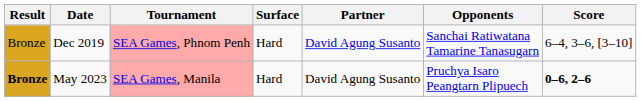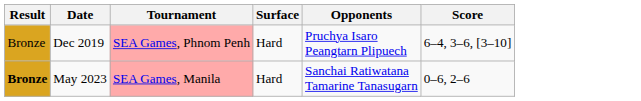- column: Partner | David Agung Susanto | David Agung Susanto
Dec 2019 | Opponents: Sanchai Ratiwatana Tamarine Tanasugarn -> Pruchya Isaro Peangtarn Plipuech
May 2023 | Opponents: Pruchya Isaro Peangtarn Plipuech -> Sanchai Ratiwatana Tamarine Tanasugarn
May 2023 | Score: bold -> normal
